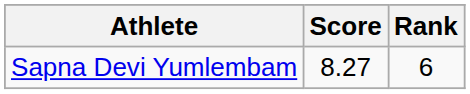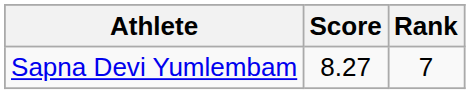Sapna Devi Yumlembam | Rank: 6 -> 7
